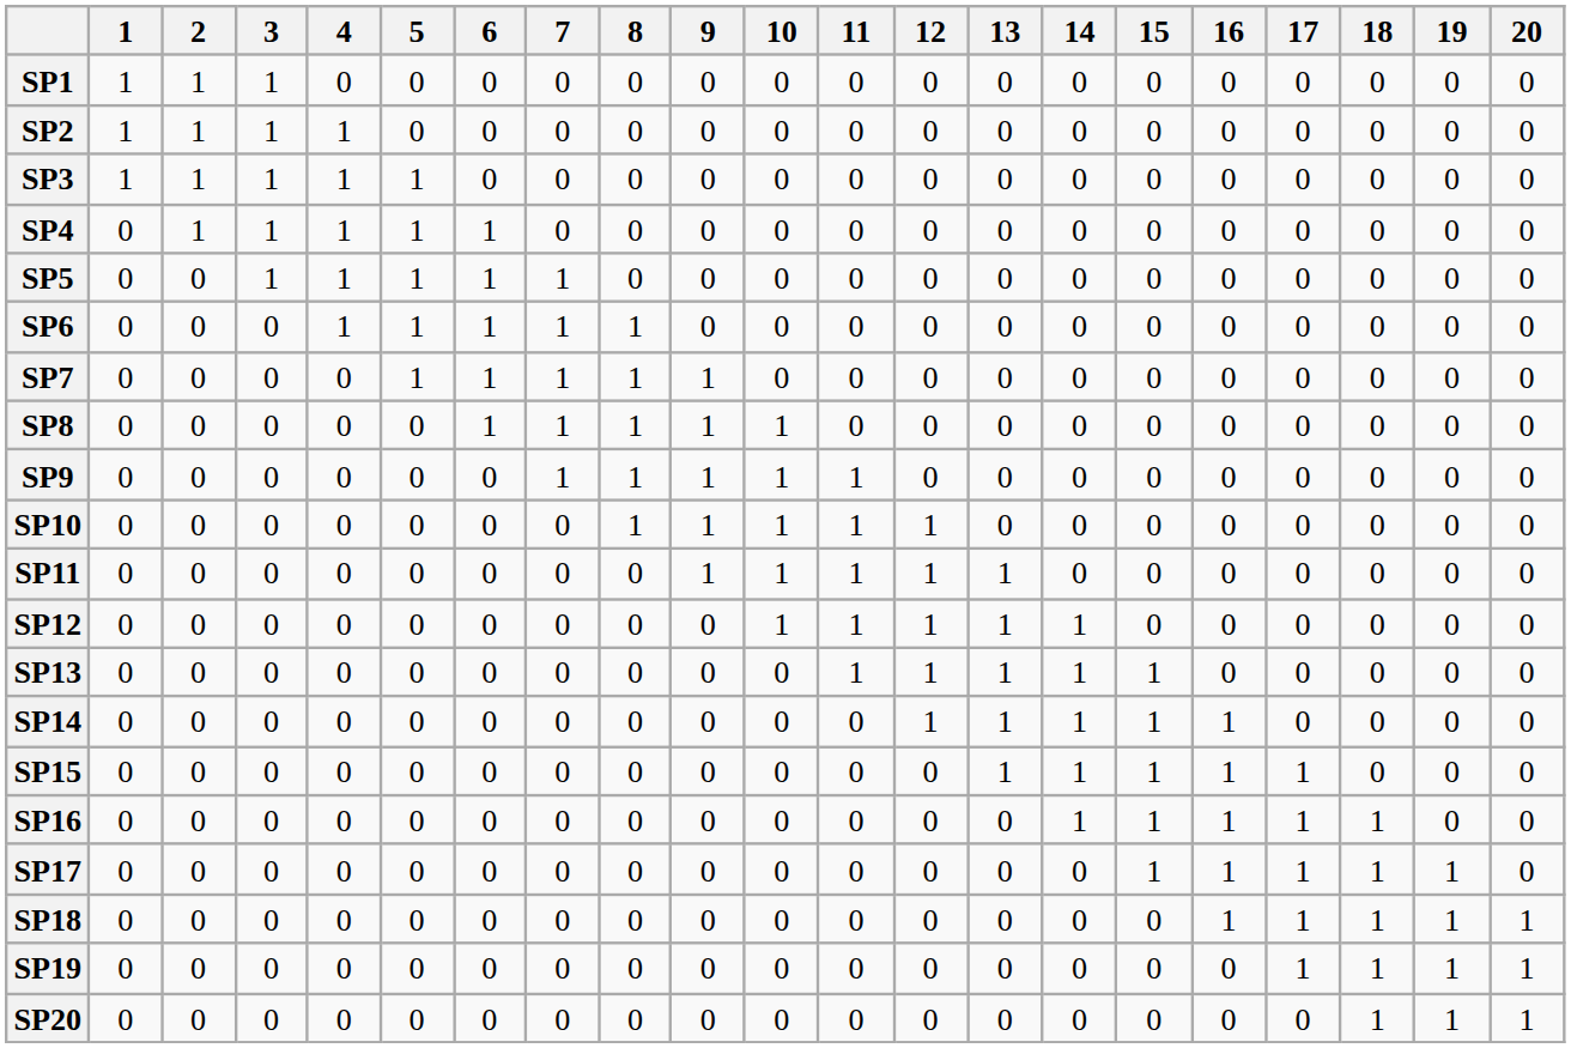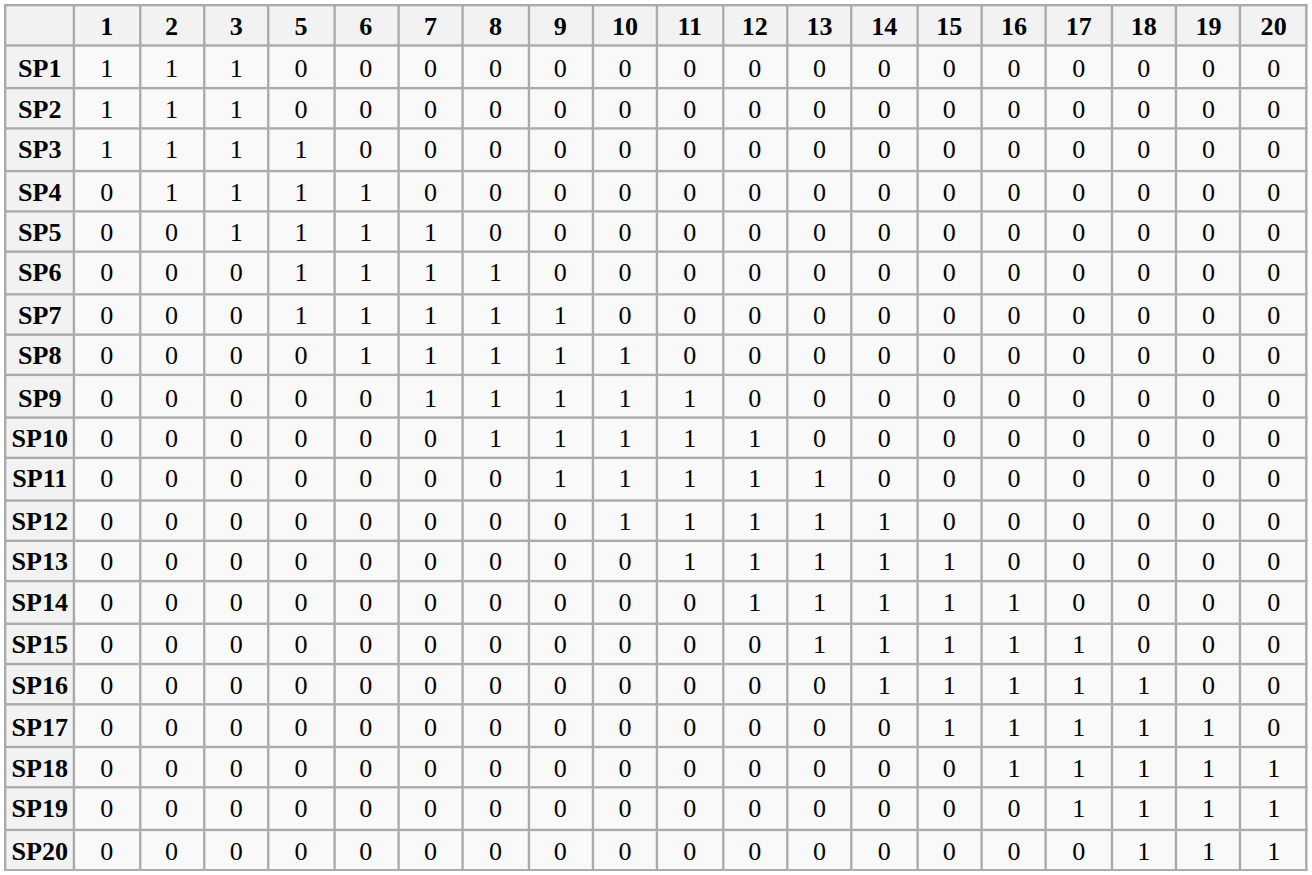- column: 4 | 0 | 1 | 1 | 1 | 1 | 1 | 0 | 0 | 0 | 0 | 0 | 0 | 0 | 0 | 0 | 0 | 0 | 0 | 0 | 0
